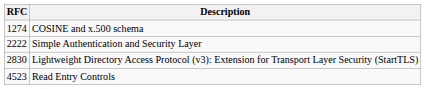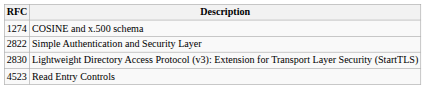Simple Authentication and Security Layer | RFC: 2222 -> 2822
